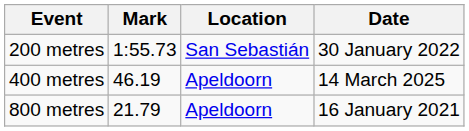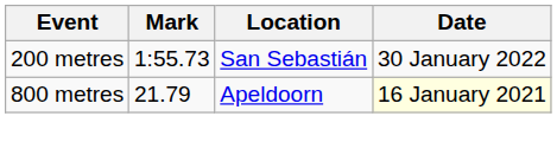- row: 400 metres | 46.19 | Apeldoorn | 14 March 2025
800 metres | Date: no background -> lightyellow background
